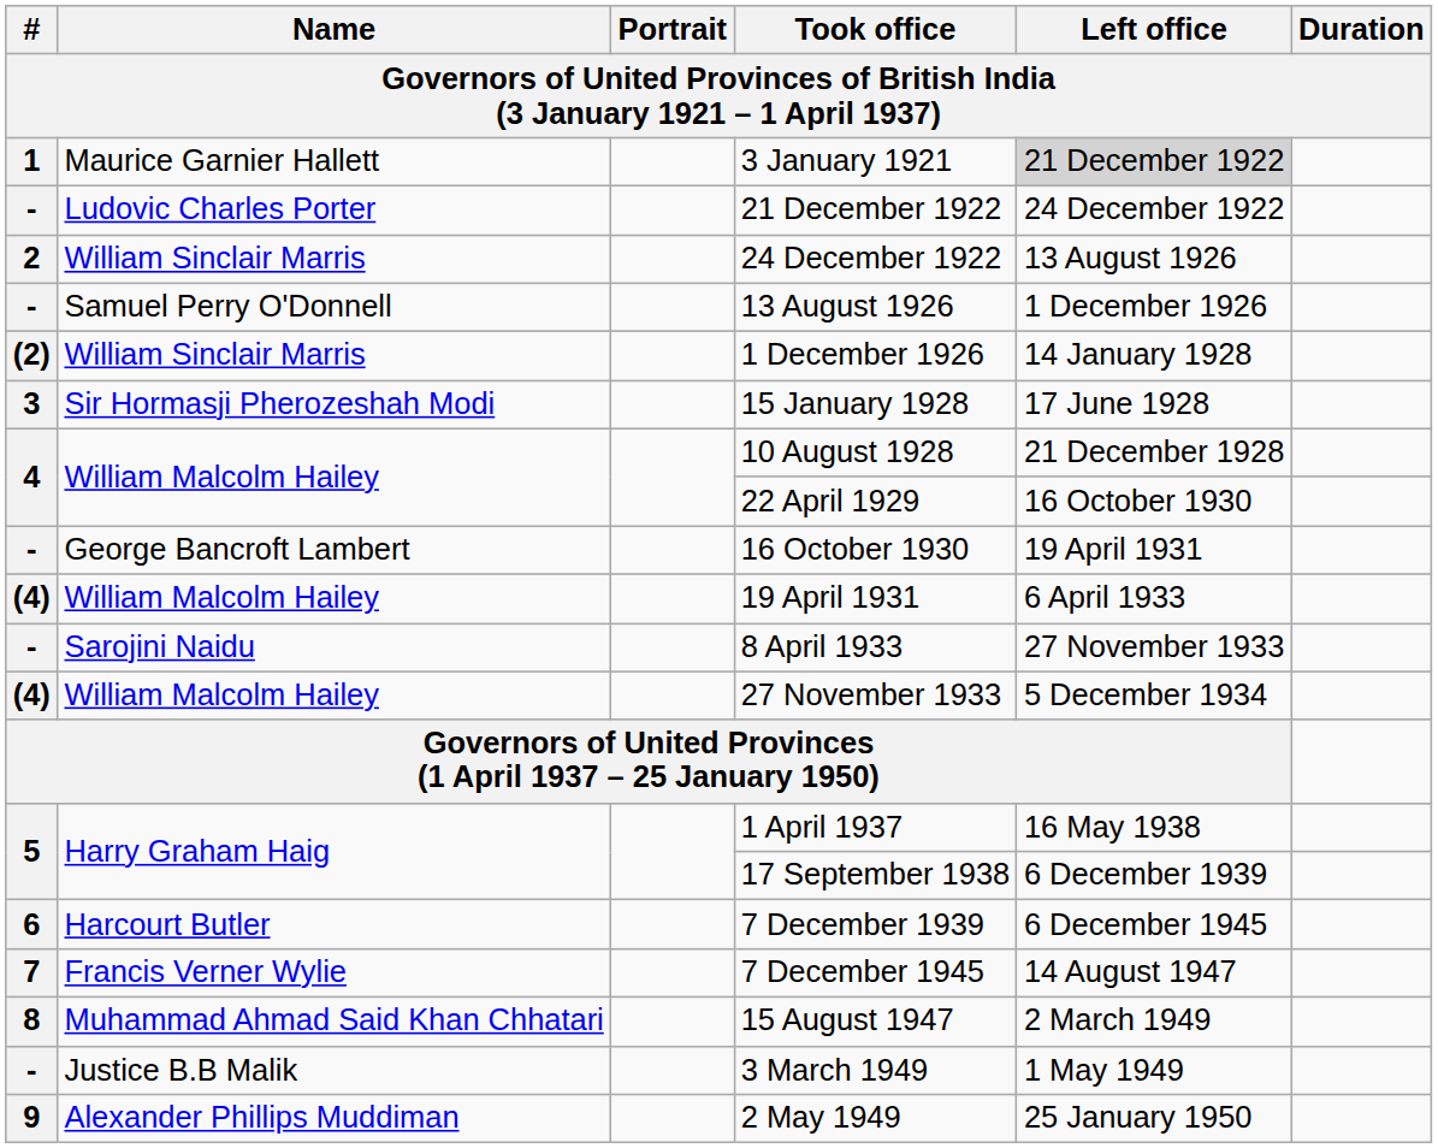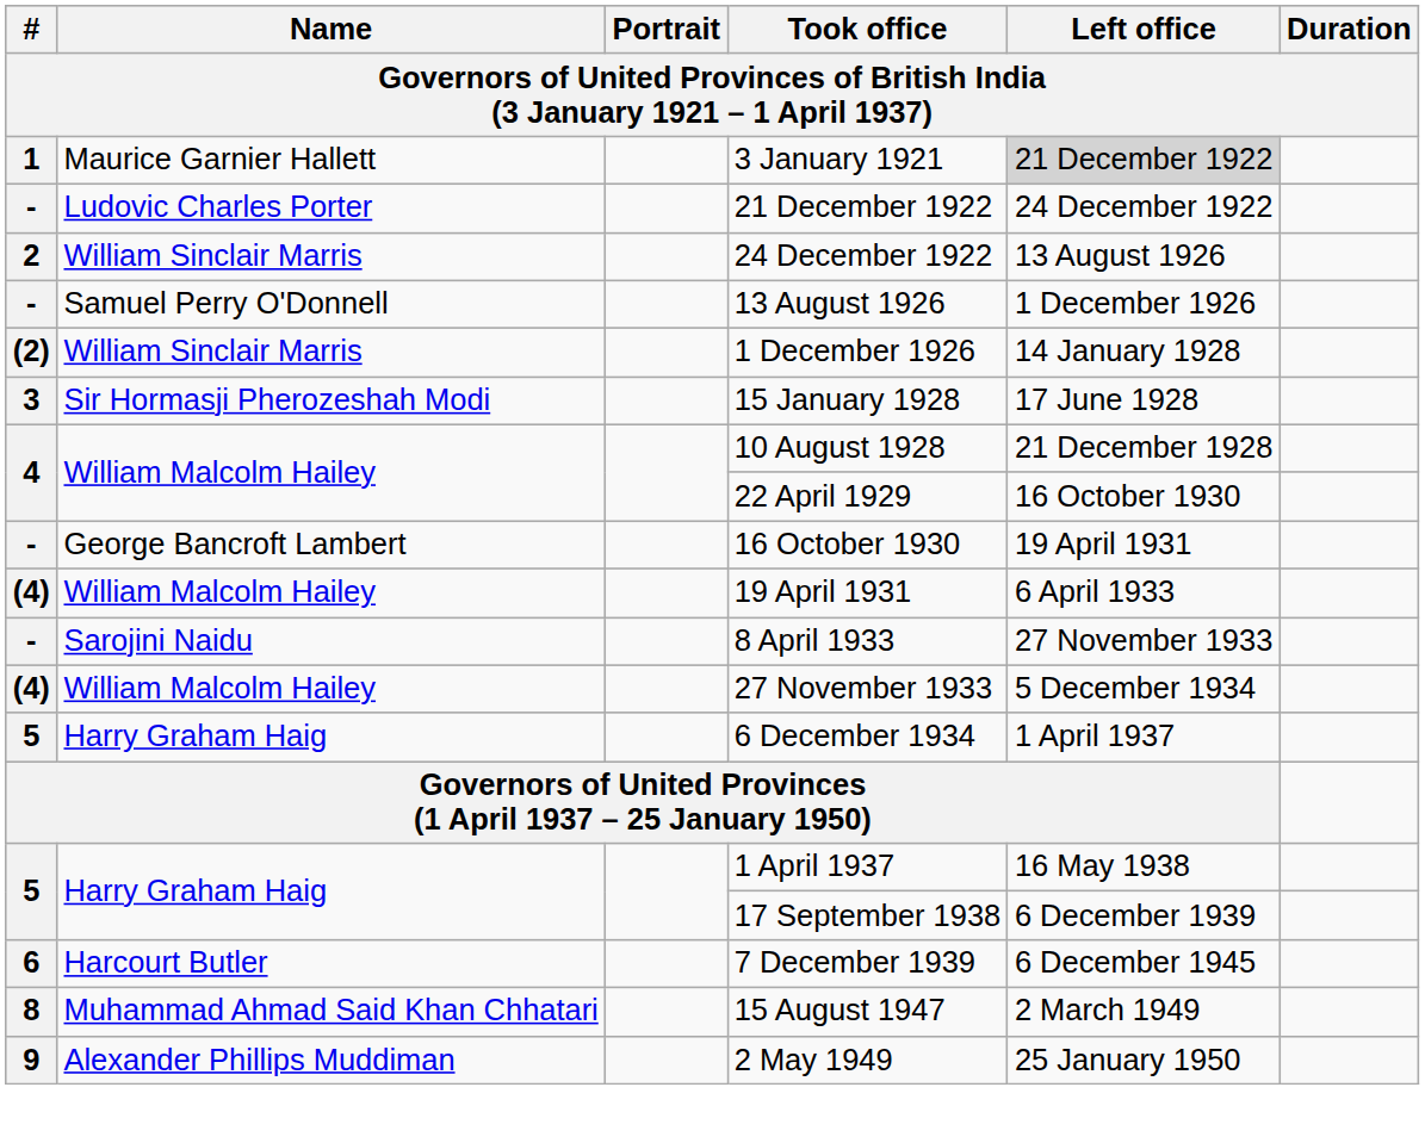+ row: 5 | Harry Graham Haig | 6 December 1934 | 1 April 1937
- row: 7 | Francis Verner Wylie | 7 December 1945 | 14 August 1947
- row: - | Justice B.B Malik | 3 March 1949 | 1 May 1949
